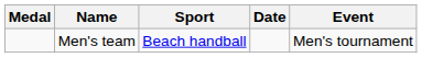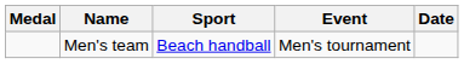columns swapped: Event <-> Date
